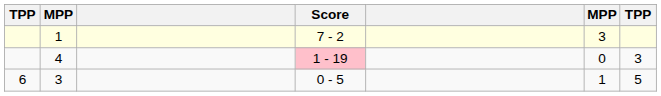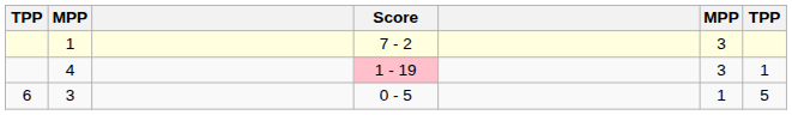4 | column 6: 0 -> 3
4 | column 7: 3 -> 1
